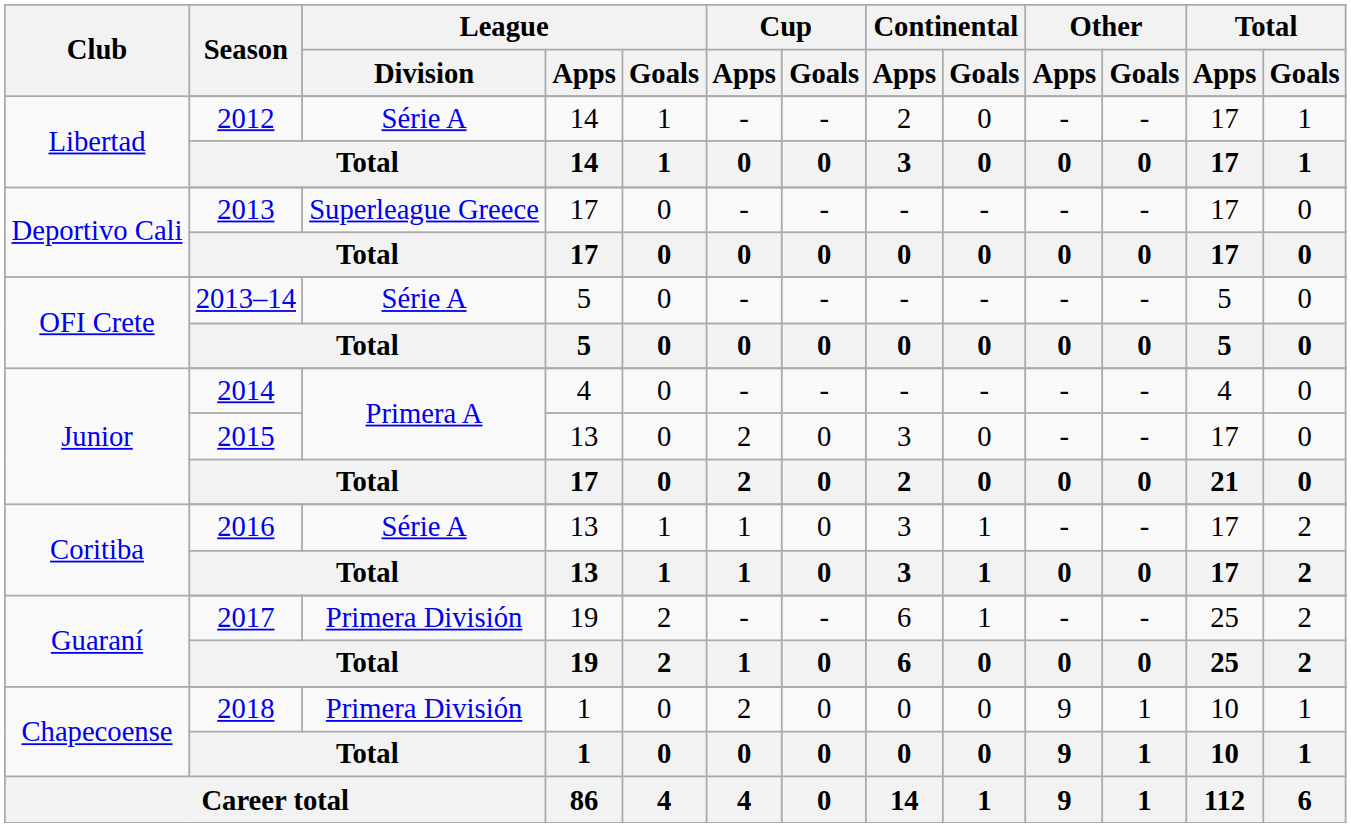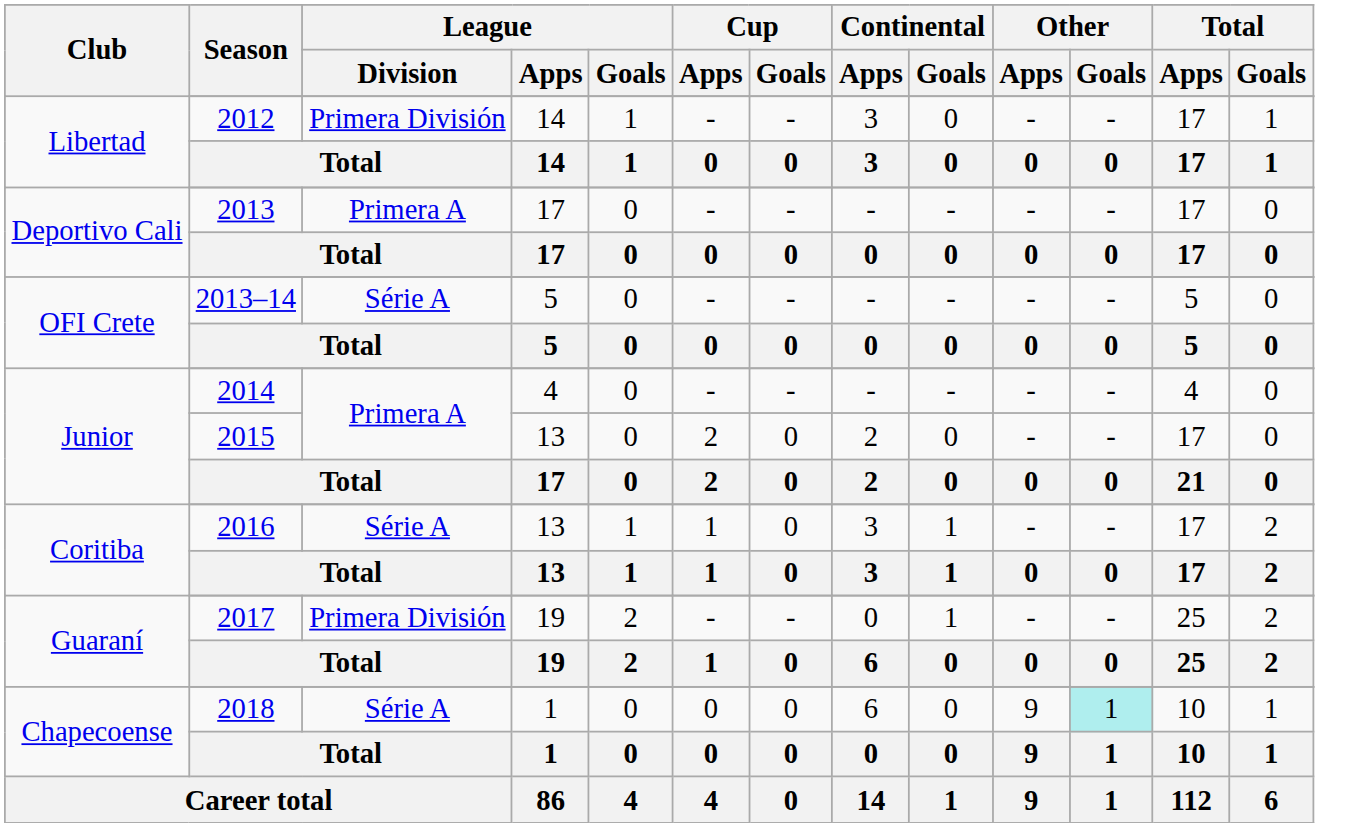2012 | League / Division: Série A -> Primera División
2012 | Continental / Apps: 2 -> 3
2013 | League / Division: Superleague Greece -> Primera A
2015 | Continental / Apps: 3 -> 2
2017 | Continental / Apps: 6 -> 0
2018 | League / Division: Primera División -> Série A
2018 | Cup / Apps: 2 -> 0
2018 | Continental / Apps: 0 -> 6
2018 | Other / Goals: no background -> paleturquoise background
